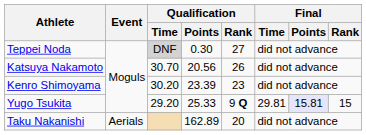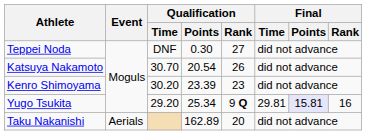Teppei Noda | Qualification / Time: lightgrey background -> no background
Katsuya Nakamoto | Qualification / Points: 20.56 -> 20.54
Yugo Tsukita | Qualification / Points: 25.33 -> 25.34
Yugo Tsukita | Final / Rank: 15 -> 16
